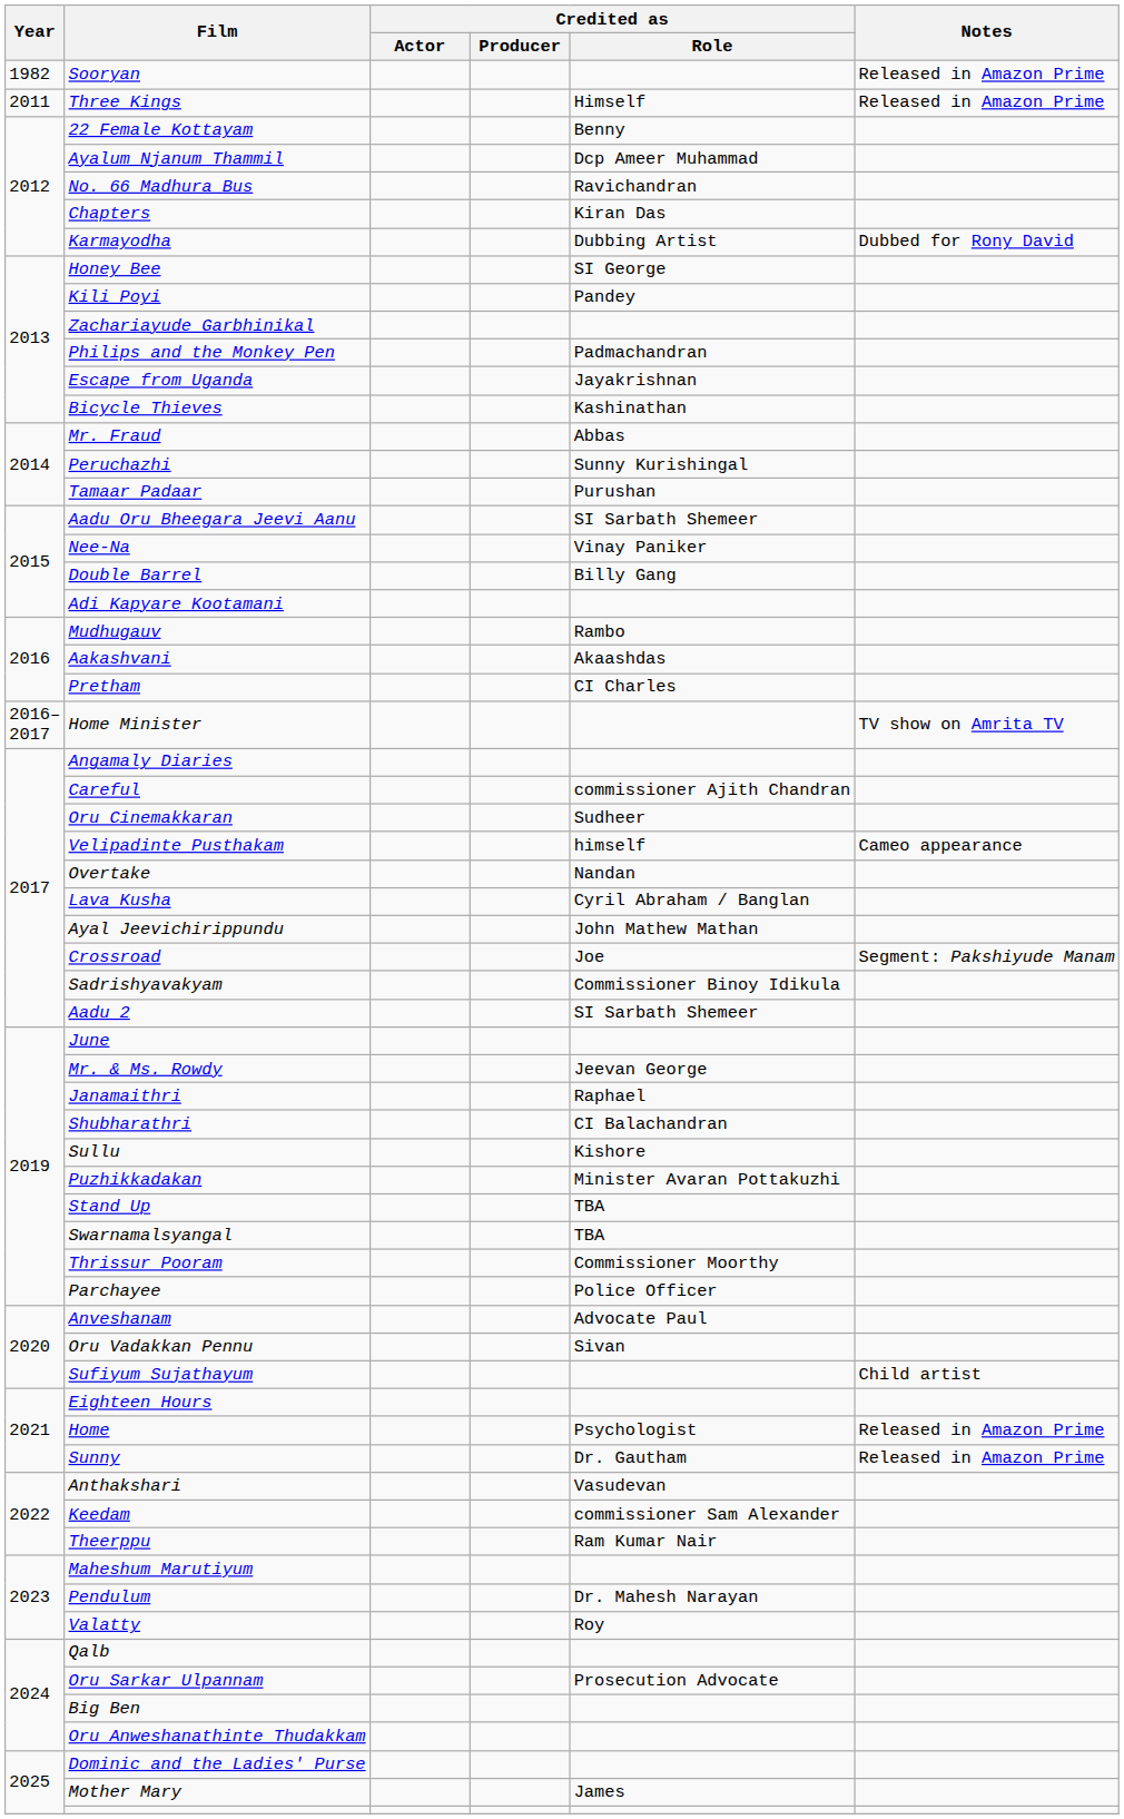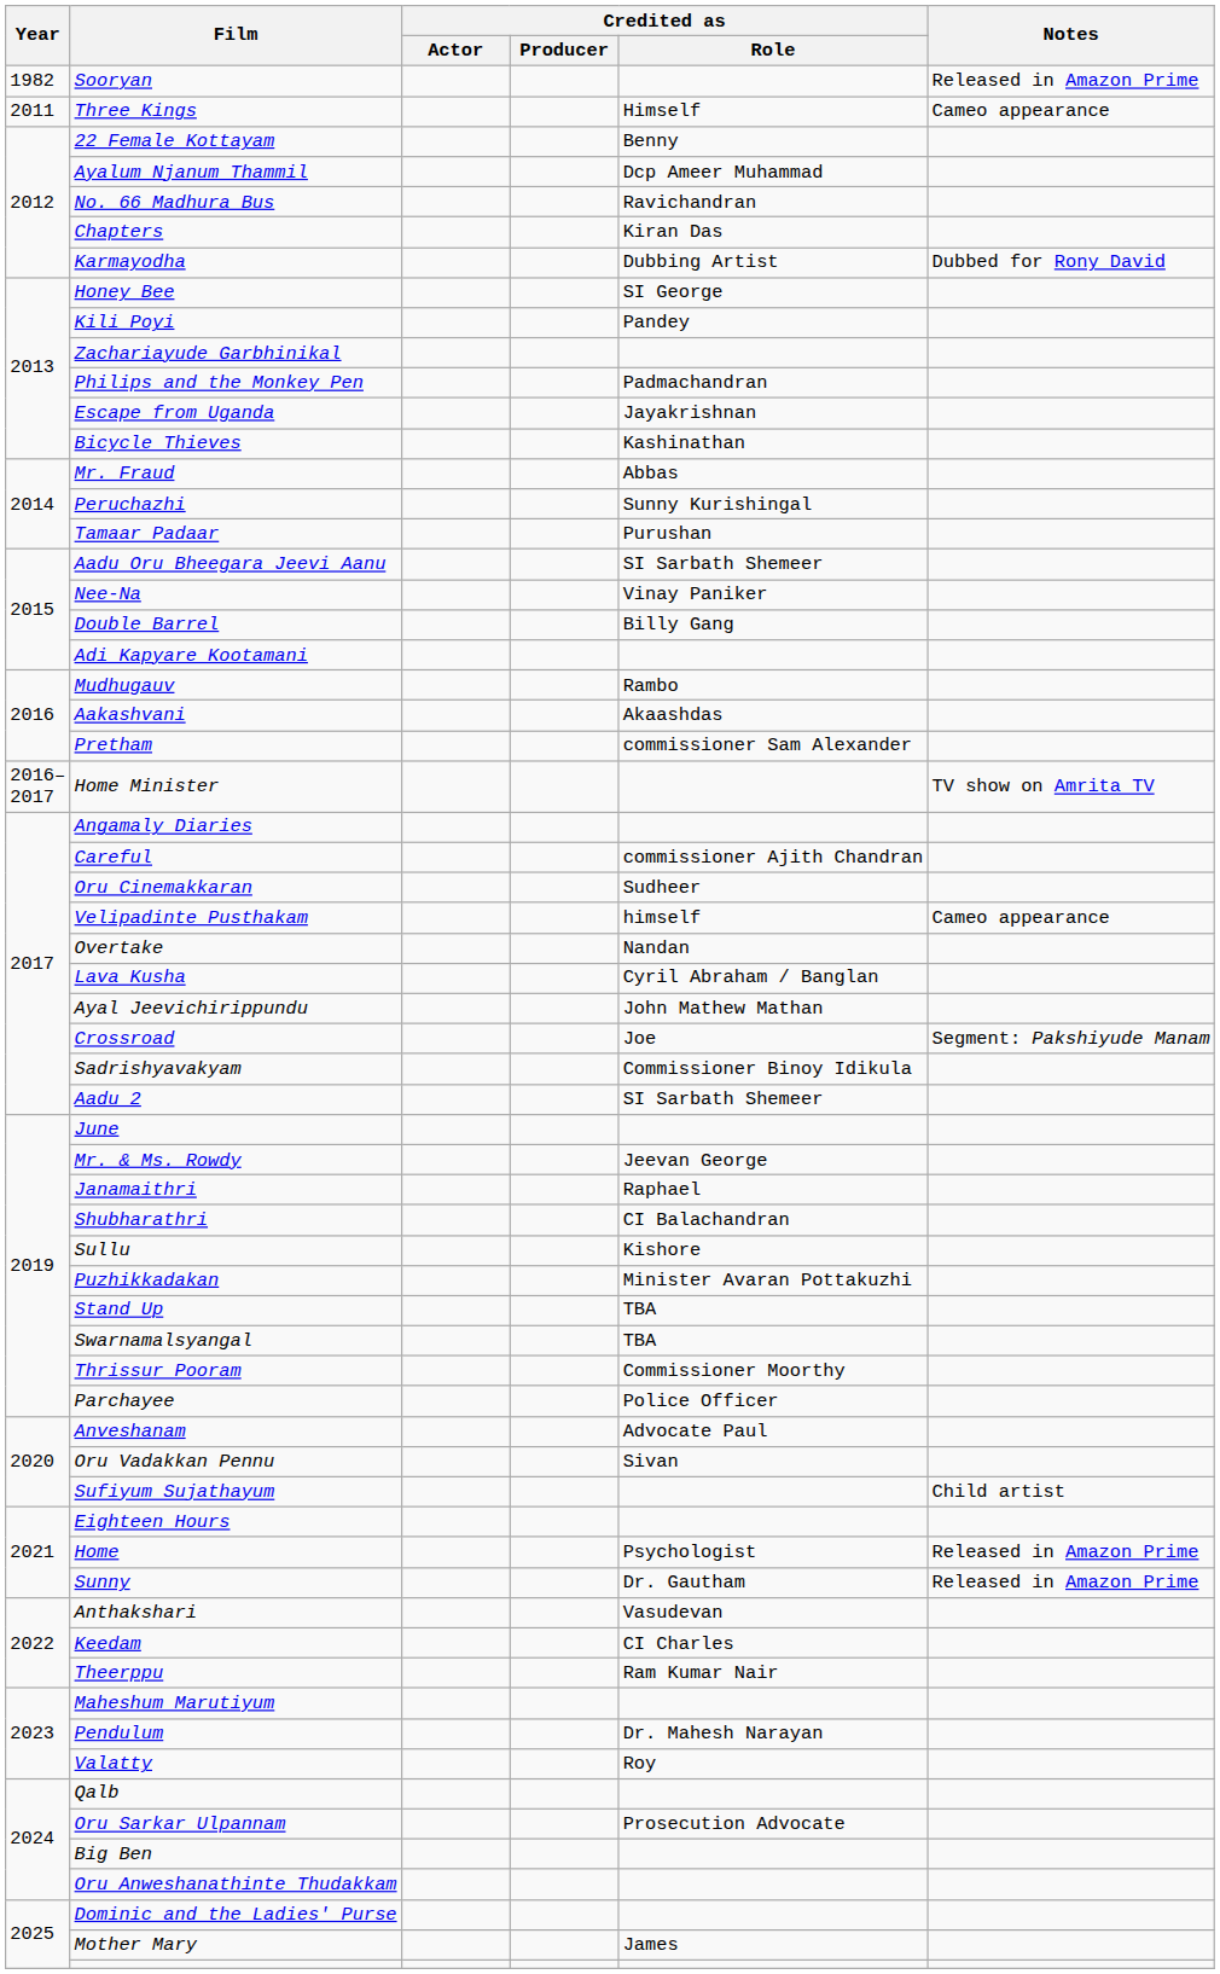Three Kings | Notes: Released in Amazon Prime -> Cameo appearance
Pretham | Credited as / Role: CI Charles -> commissioner Sam Alexander
Keedam | Credited as / Role: commissioner Sam Alexander -> CI Charles
